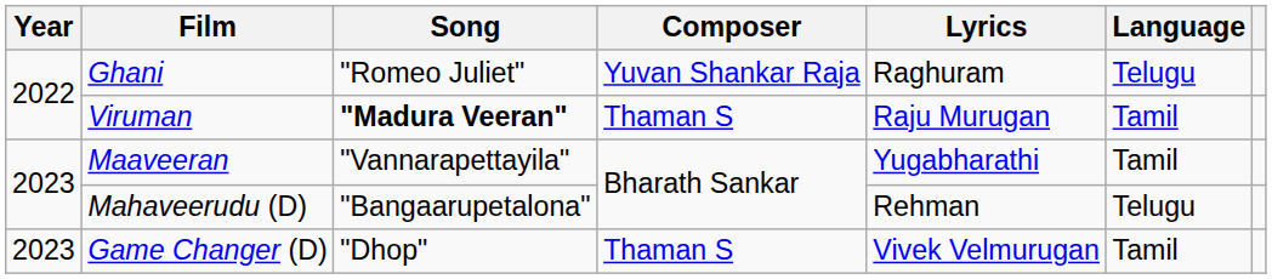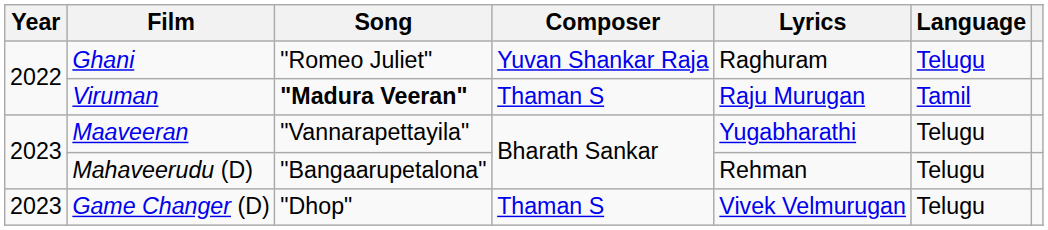Maaveeran | Language: Tamil -> Telugu
Game Changer (D) | Language: Tamil -> Telugu
